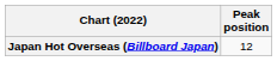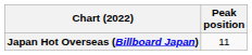Japan Hot Overseas (Billboard Japan) | Peak position: 12 -> 11
